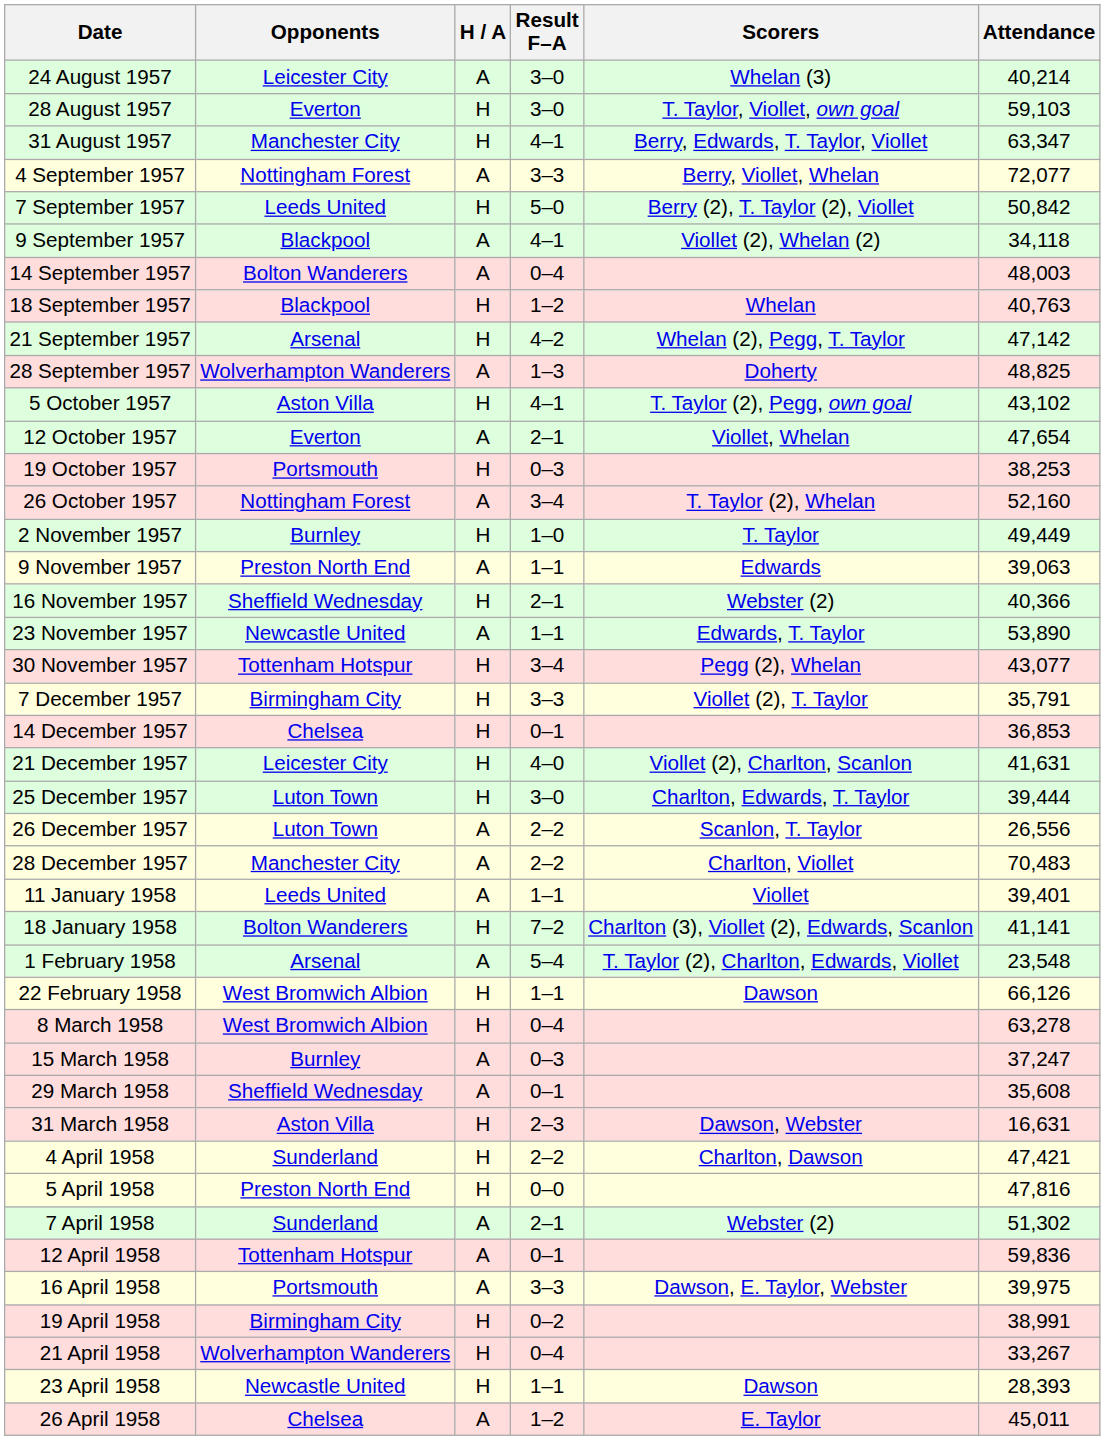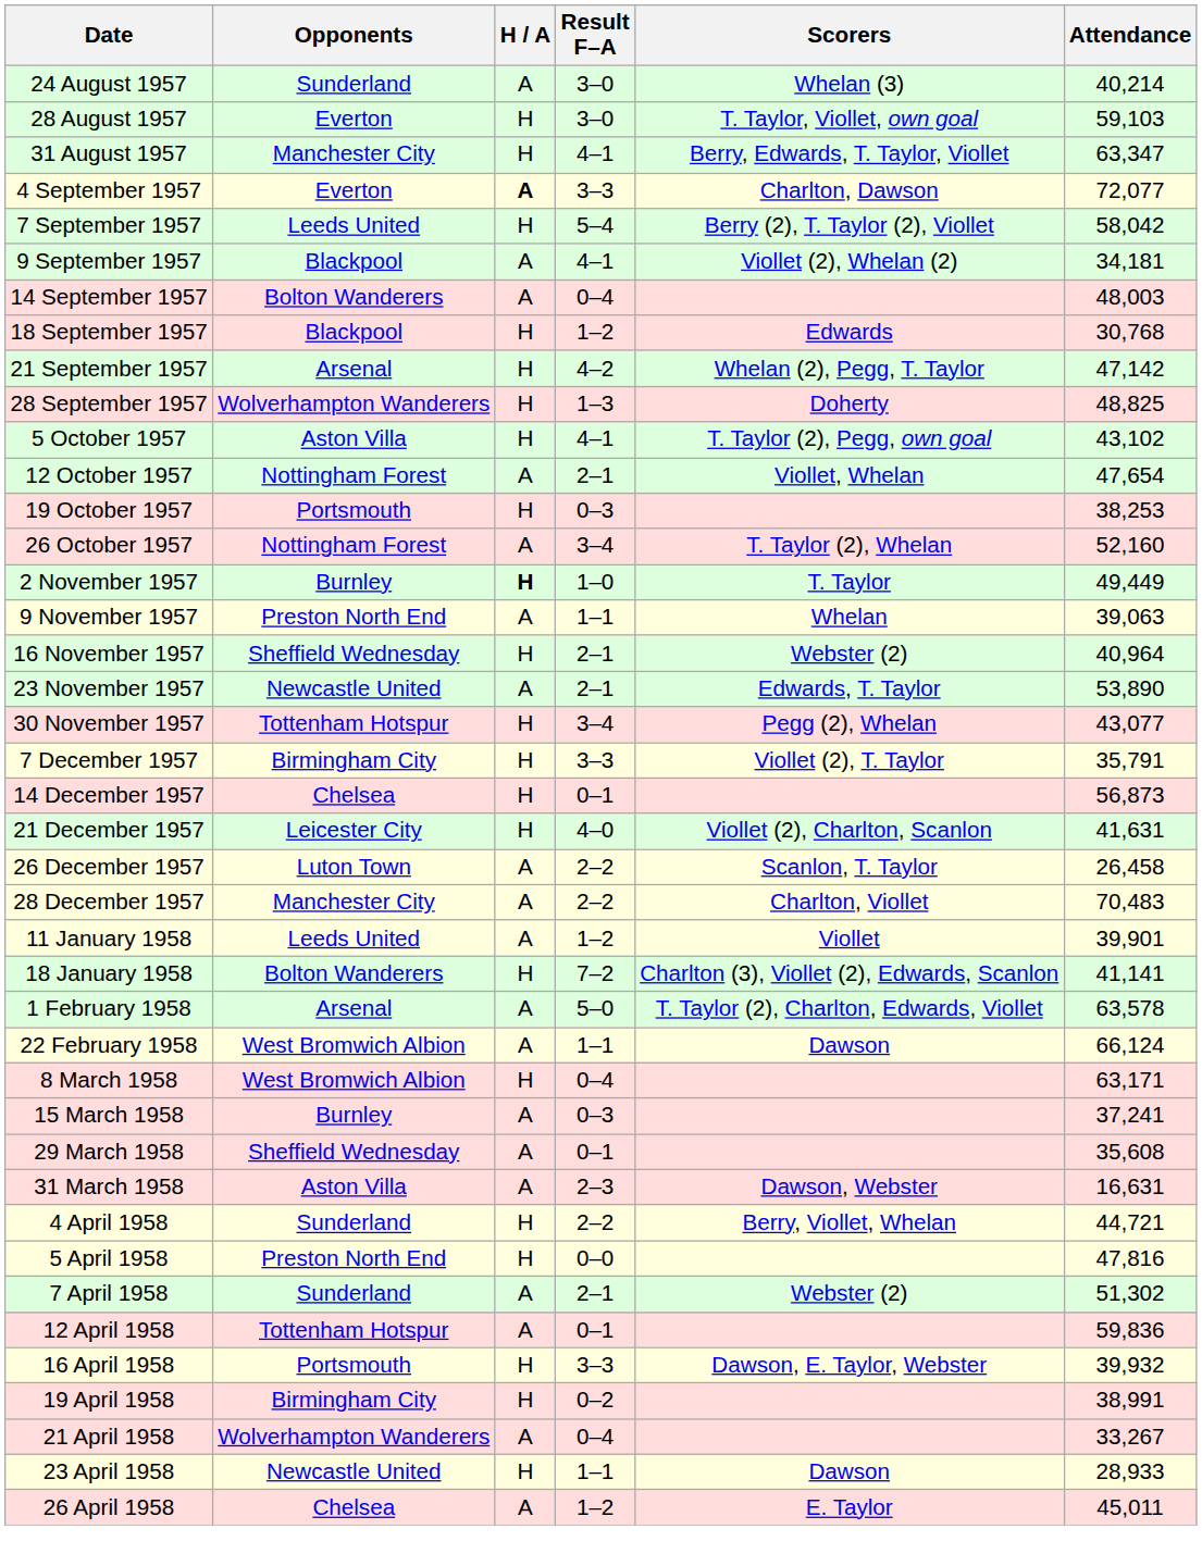24 August 1957 | Opponents: Leicester City -> Sunderland
4 September 1957 | Opponents: Nottingham Forest -> Everton
4 September 1957 | H / A: normal -> bold
4 September 1957 | Scorers: Berry, Viollet, Whelan -> Charlton, Dawson
7 September 1957 | Result F–A: 5–0 -> 5–4
7 September 1957 | Attendance: 50,842 -> 58,042
9 September 1957 | Attendance: 34,118 -> 34,181
18 September 1957 | Scorers: Whelan -> Edwards
18 September 1957 | Attendance: 40,763 -> 30,768
28 September 1957 | H / A: A -> H
12 October 1957 | Opponents: Everton -> Nottingham Forest
2 November 1957 | H / A: normal -> bold
9 November 1957 | Scorers: Edwards -> Whelan
16 November 1957 | Attendance: 40,366 -> 40,964
23 November 1957 | Result F–A: 1–1 -> 2–1
14 December 1957 | Attendance: 36,853 -> 56,873
- row: 25 December 1957 | Luton Town | H | 3–0 | Charlton, Edwards, T. Taylor | 39,444
26 December 1957 | Attendance: 26,556 -> 26,458
11 January 1958 | Result F–A: 1–1 -> 1–2
11 January 1958 | Attendance: 39,401 -> 39,901
1 February 1958 | Result F–A: 5–4 -> 5–0
1 February 1958 | Attendance: 23,548 -> 63,578
22 February 1958 | H / A: H -> A
22 February 1958 | Attendance: 66,126 -> 66,124
8 March 1958 | Attendance: 63,278 -> 63,171
15 March 1958 | Attendance: 37,247 -> 37,241
31 March 1958 | H / A: H -> A
4 April 1958 | Scorers: Charlton, Dawson -> Berry, Viollet, Whelan
4 April 1958 | Attendance: 47,421 -> 44,721
16 April 1958 | H / A: A -> H
16 April 1958 | Attendance: 39,975 -> 39,932
21 April 1958 | H / A: H -> A
23 April 1958 | Attendance: 28,393 -> 28,933
